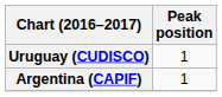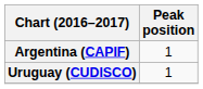rows swapped: Argentina (CAPIF) <-> Uruguay (CUDISCO)
